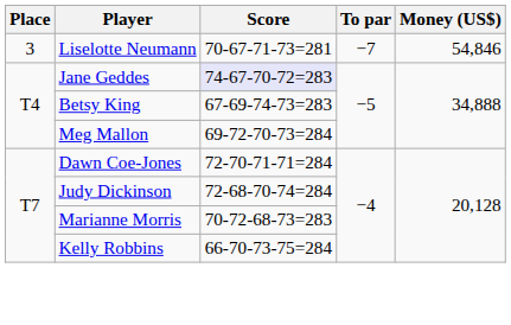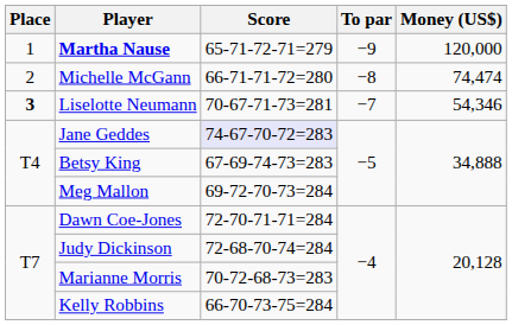+ row: 1 | Martha Nause | 65-71-72-71=279 | −9 | 120,000
+ row: 2 | Michelle McGann | 66-71-71-72=280 | −8 | 74,474
Liselotte Neumann | Place: normal -> bold
Liselotte Neumann | Money (US$): 54,846 -> 54,346
